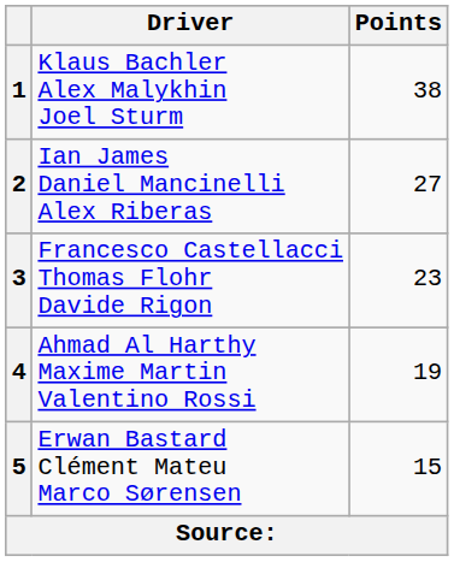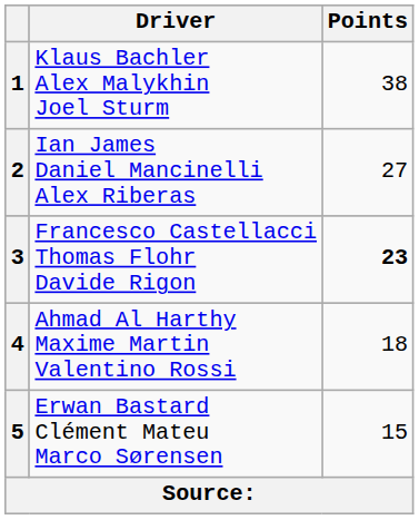3 | Points: normal -> bold
4 | Points: 19 -> 18
